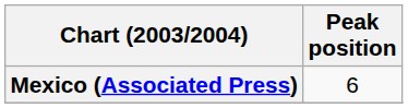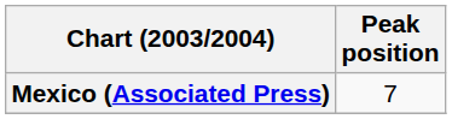Mexico (Associated Press) | Peak position: 6 -> 7
